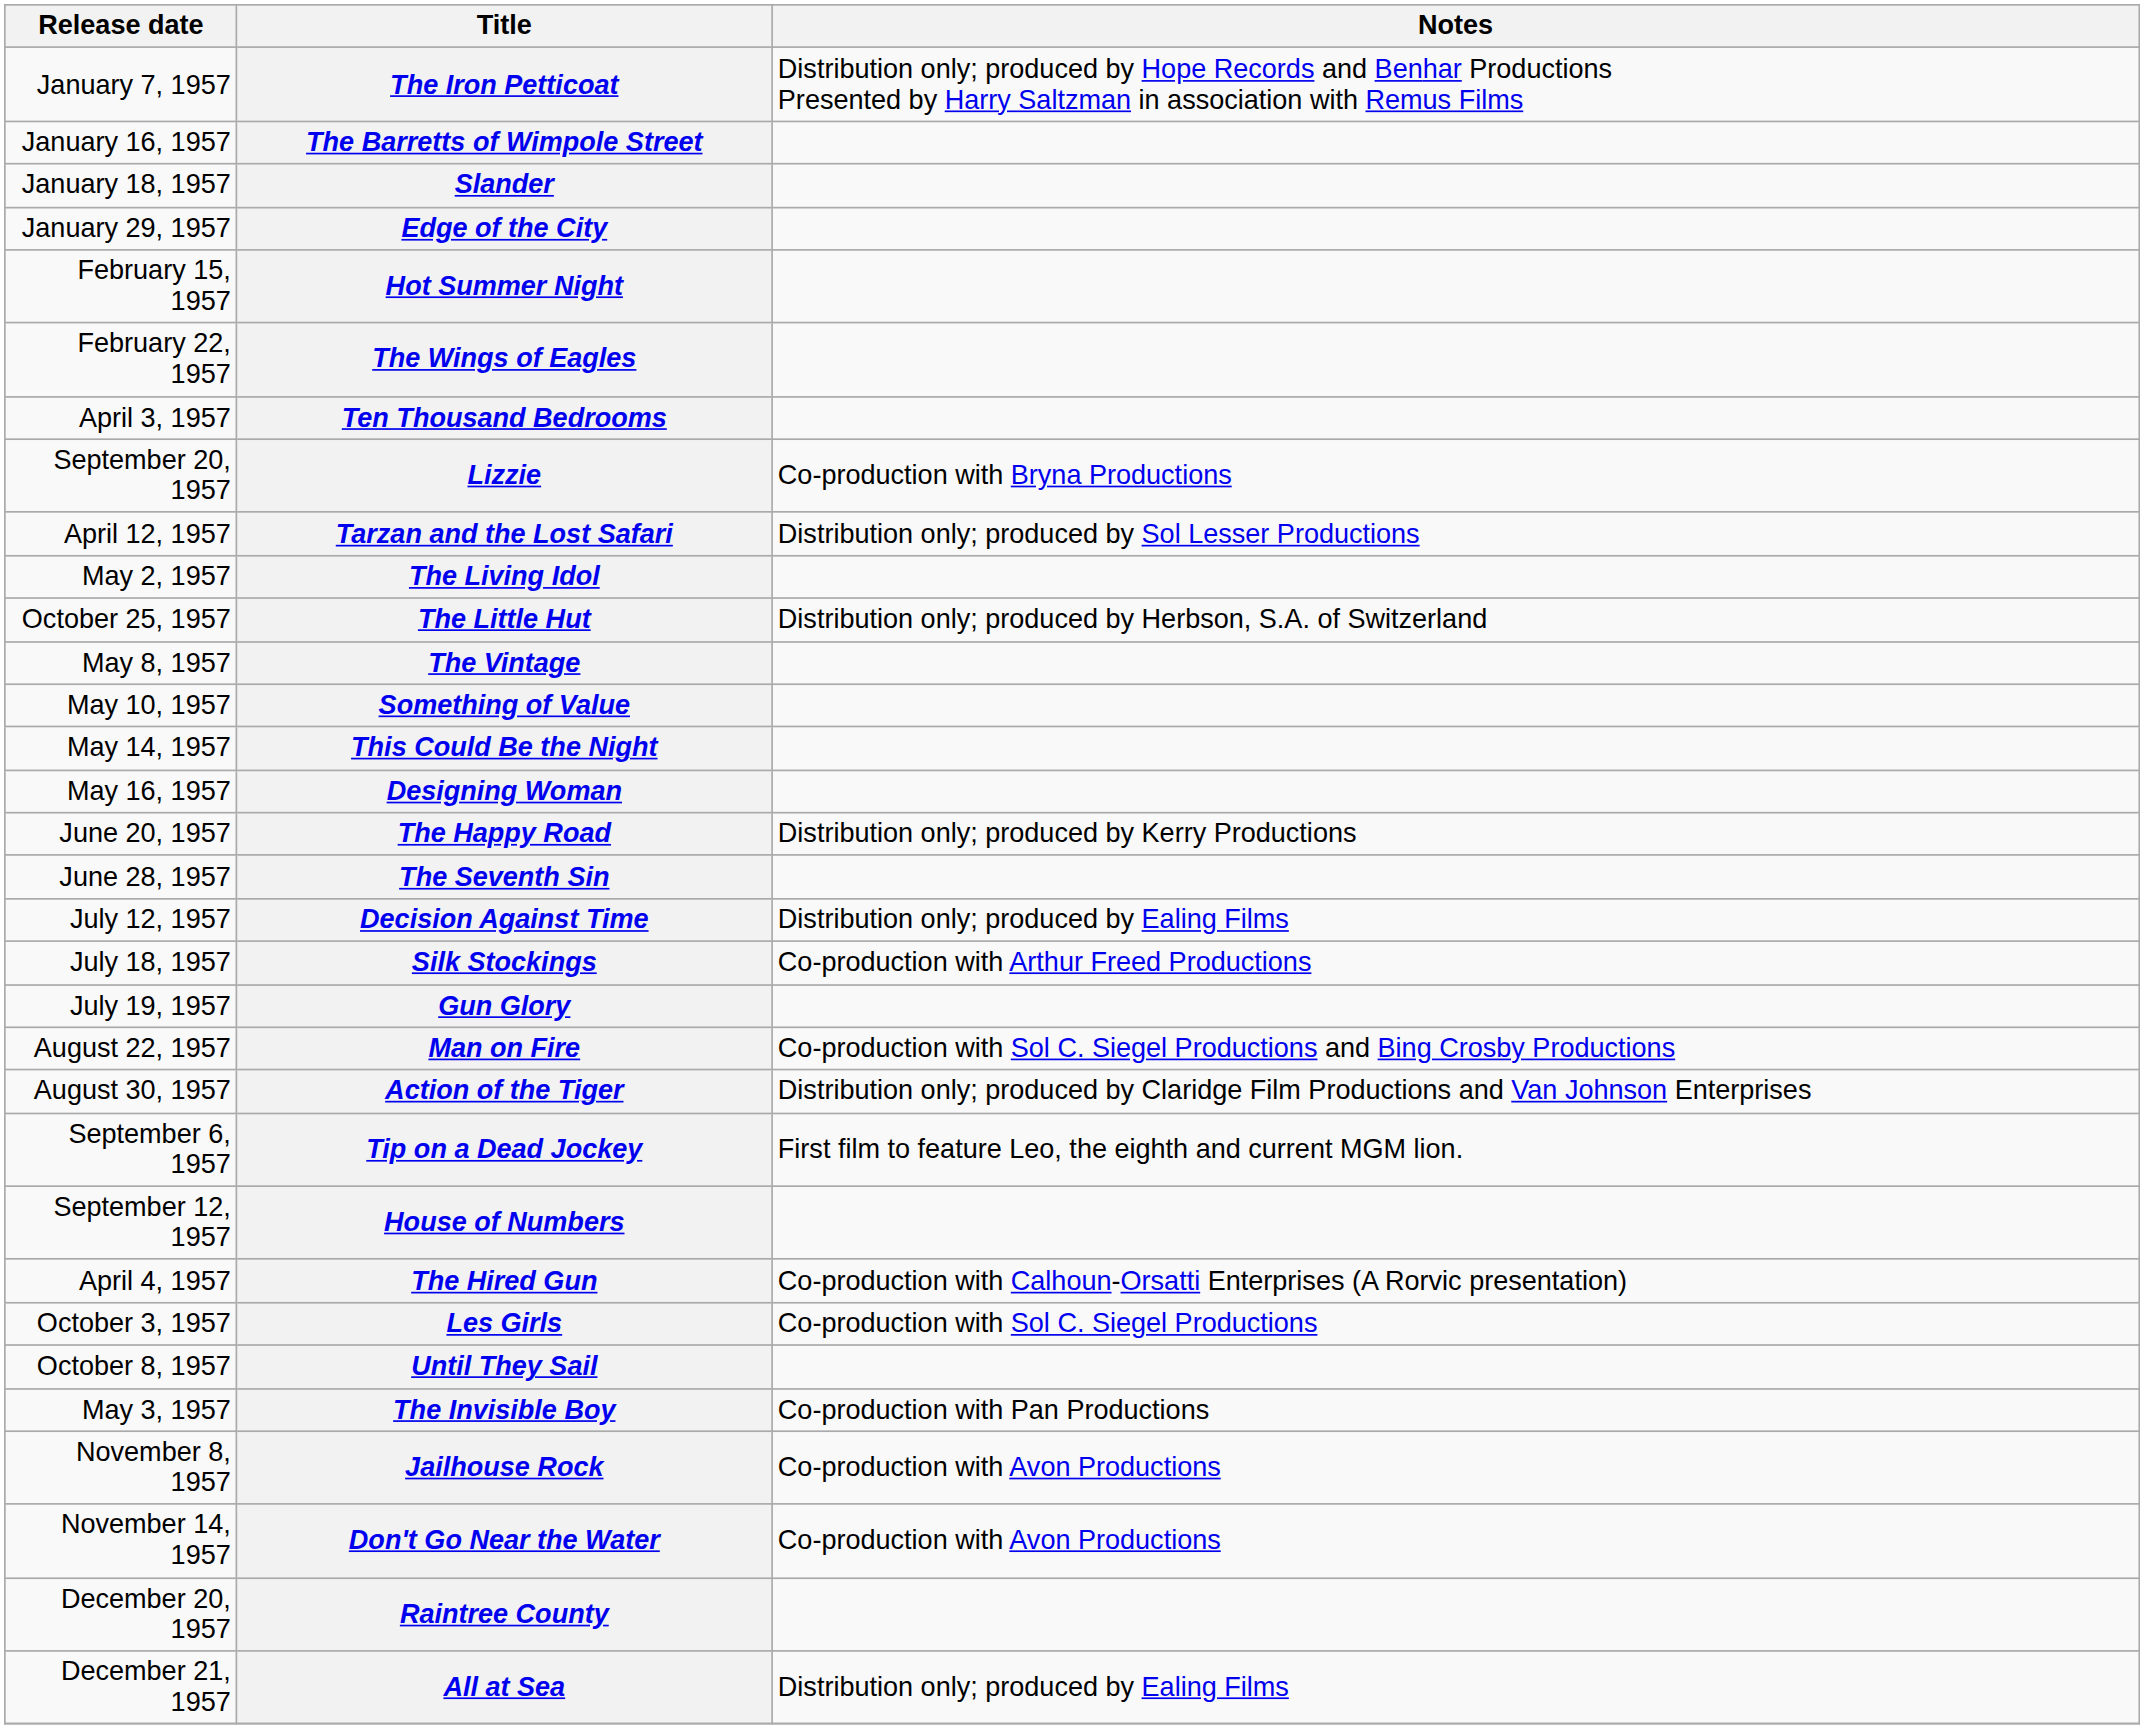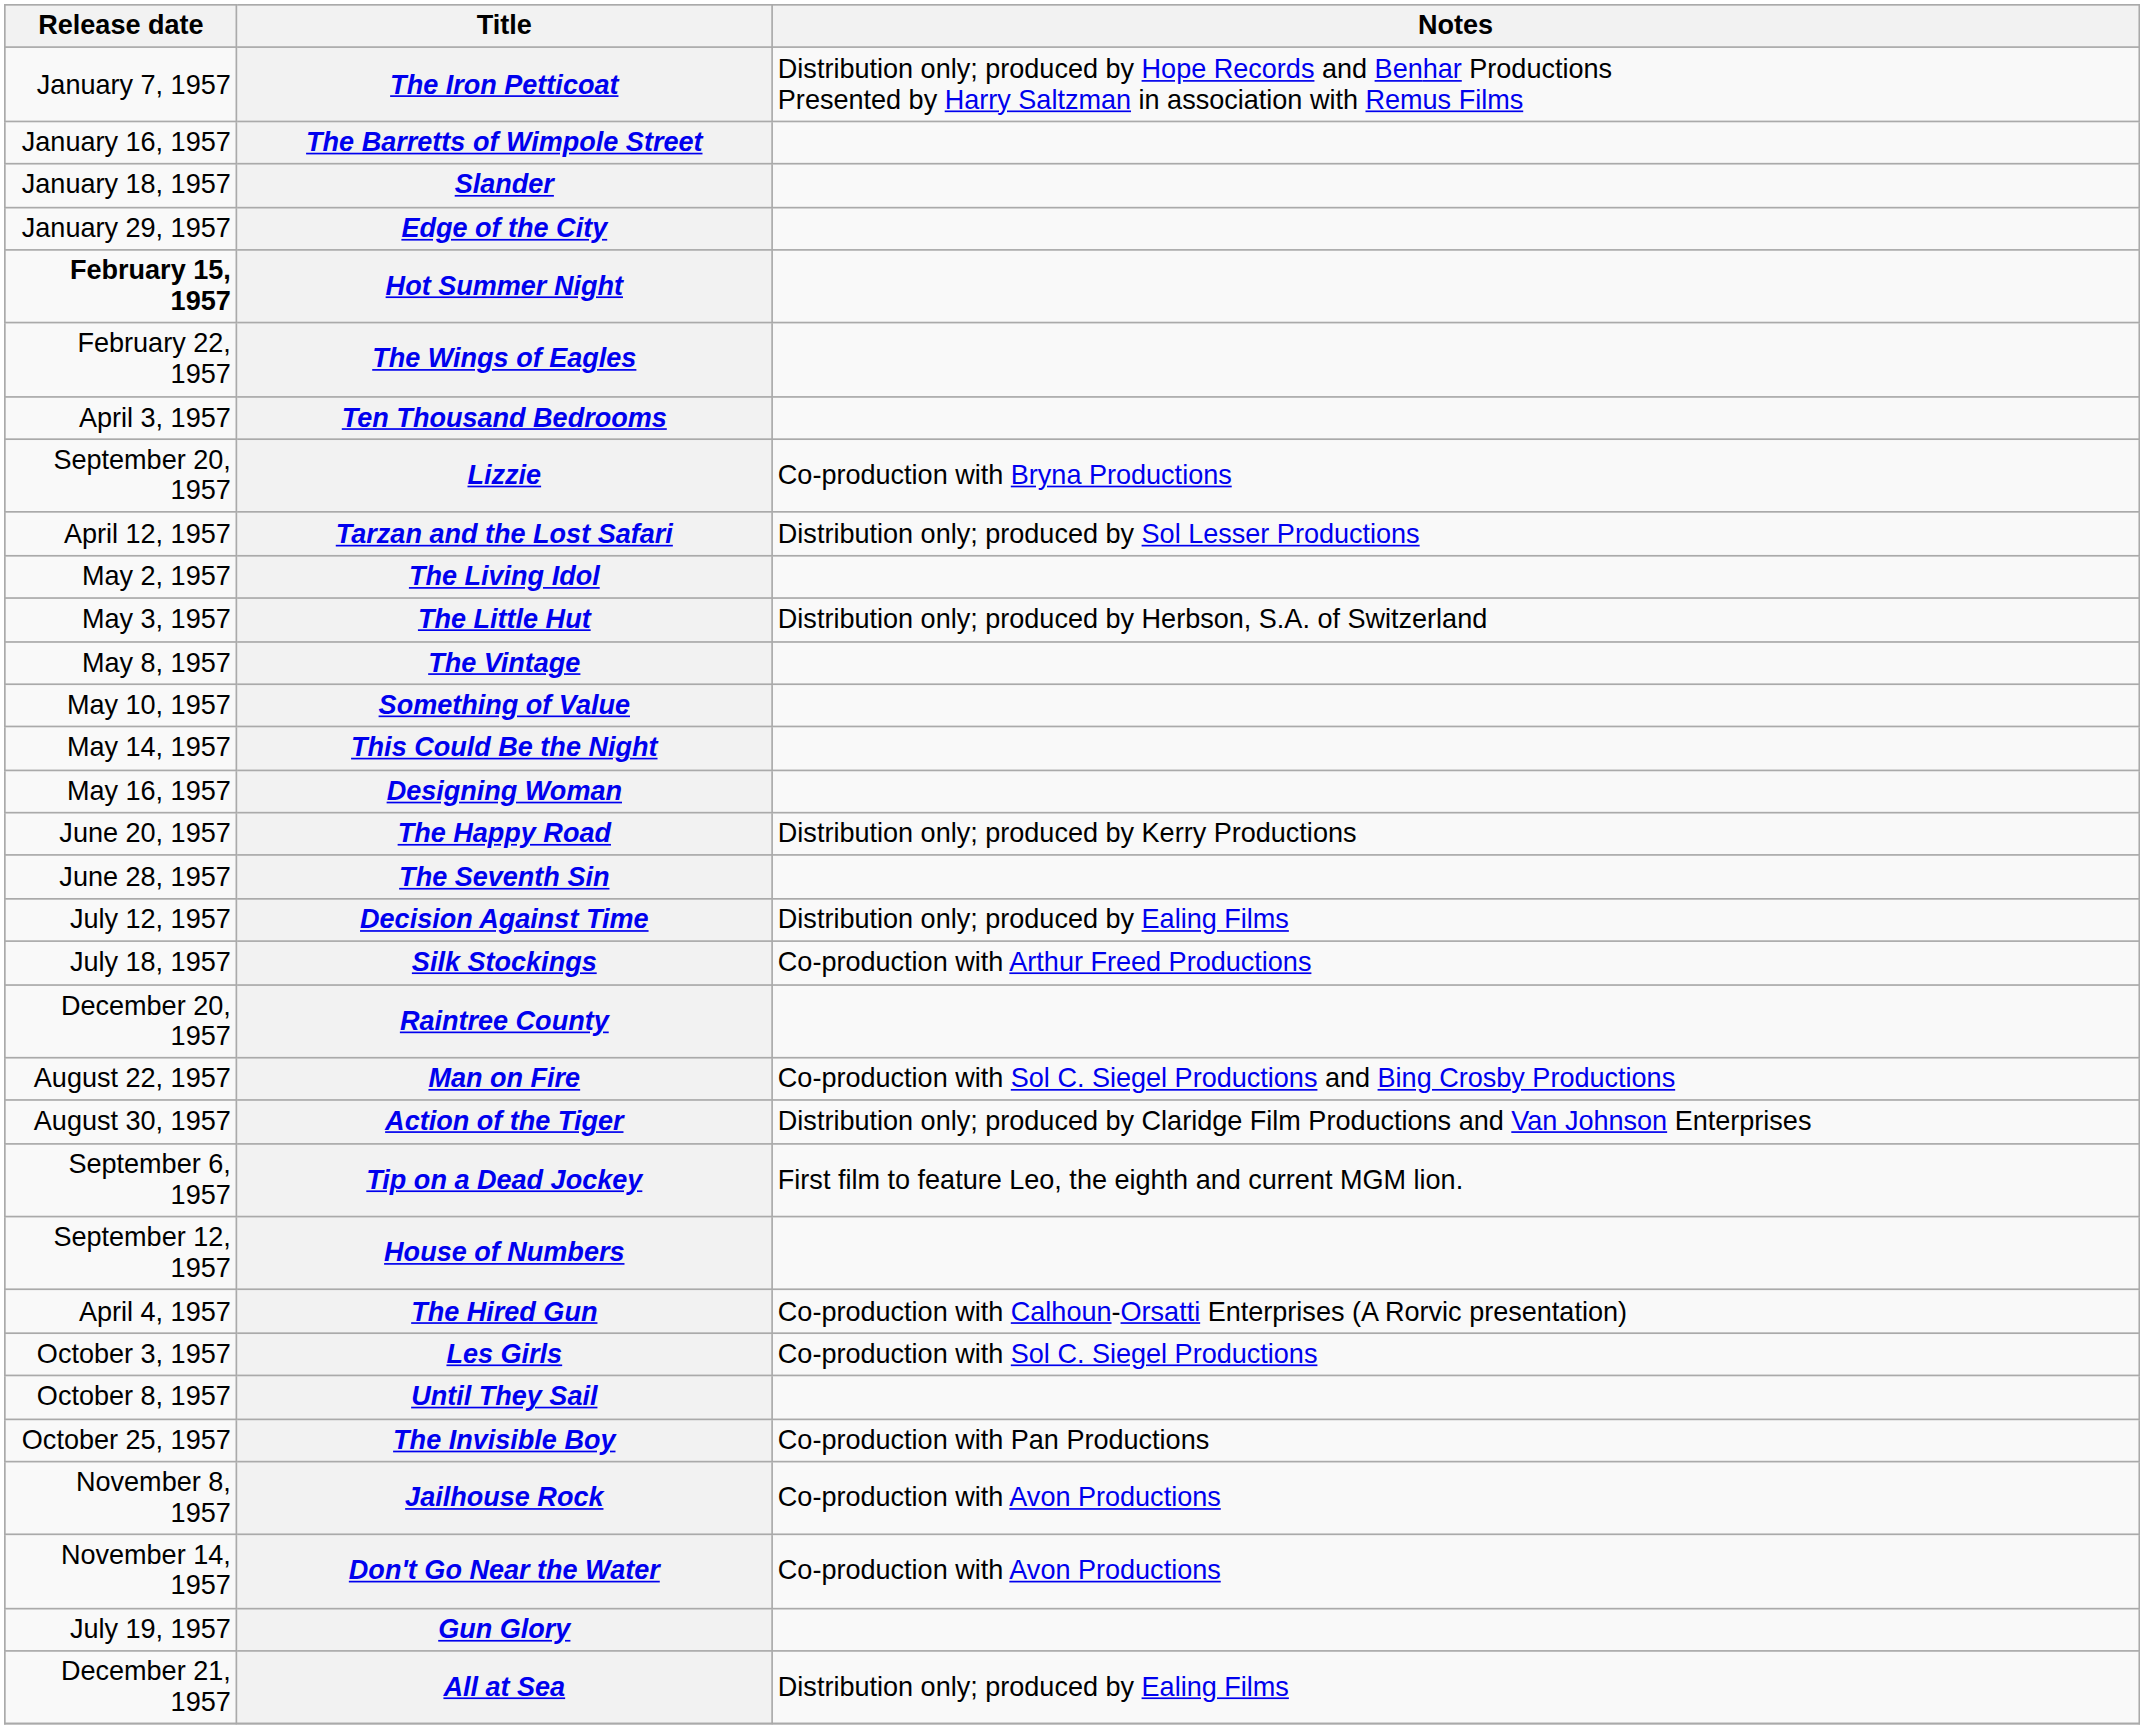Hot Summer Night | Release date: normal -> bold
The Little Hut | Release date: October 25, 1957 -> May 3, 1957
rows swapped: Gun Glory <-> Raintree County
The Invisible Boy | Release date: May 3, 1957 -> October 25, 1957
